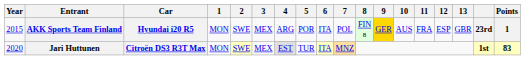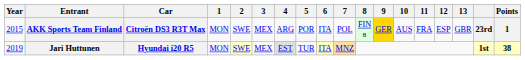AKK Sports Team Finland | Car: Hyundai i20 R5 -> Citroën DS3 R3T Max
Jari Huttunen | Year: 2020 -> 2019
Jari Huttunen | Car: Citroën DS3 R3T Max -> Hyundai i20 R5
Jari Huttunen | Points: 83 -> 38
